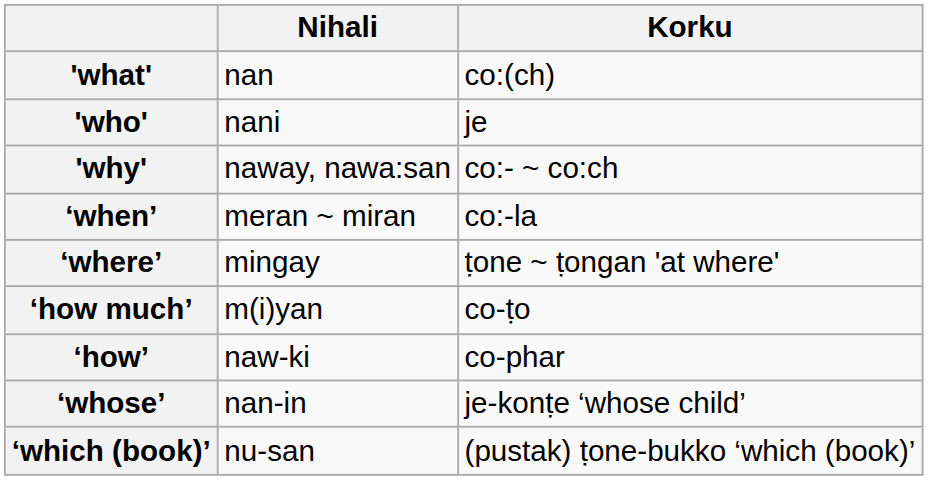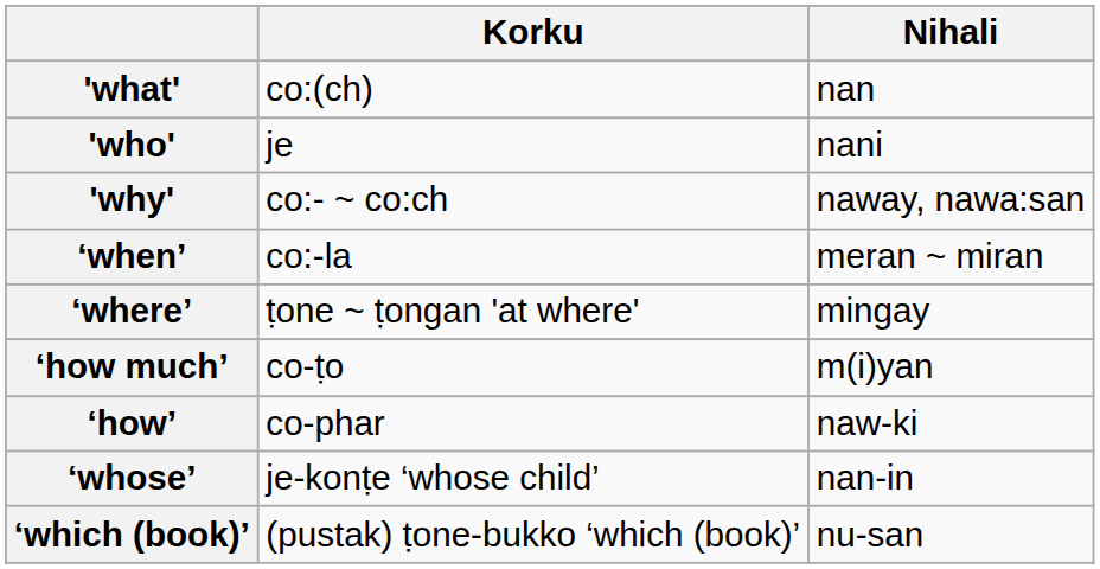columns swapped: Nihali <-> Korku
